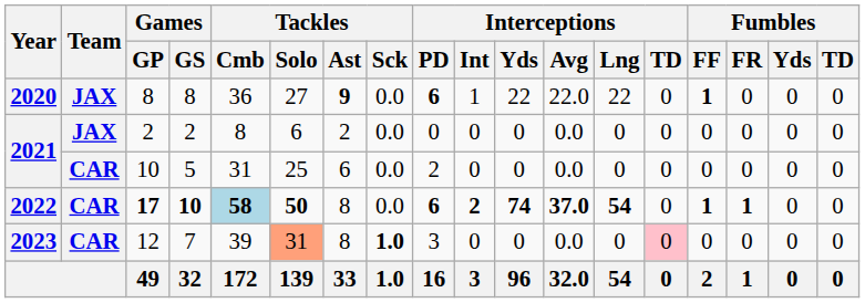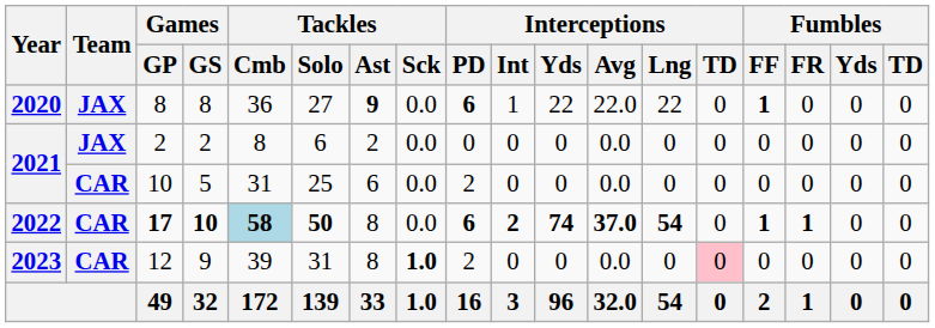12 | Games / GS: 7 -> 9
12 | Tackles / Solo: lightsalmon background -> no background
12 | Interceptions / PD: 3 -> 2
